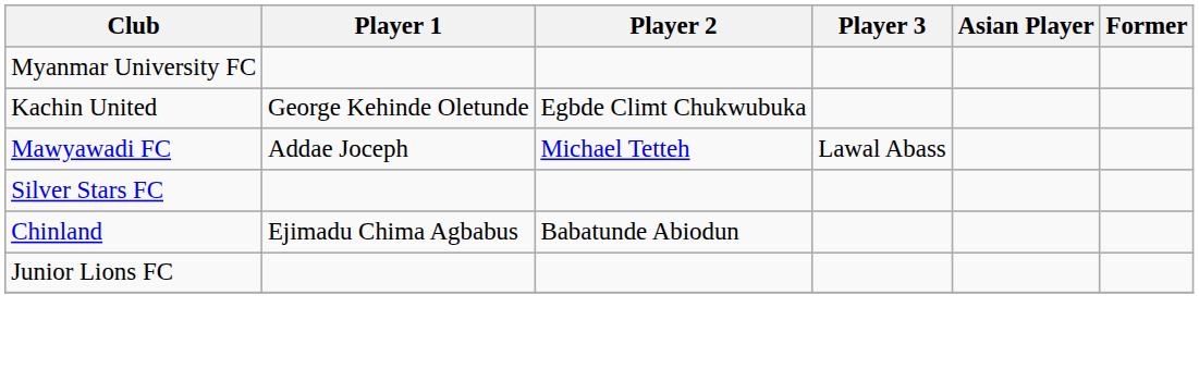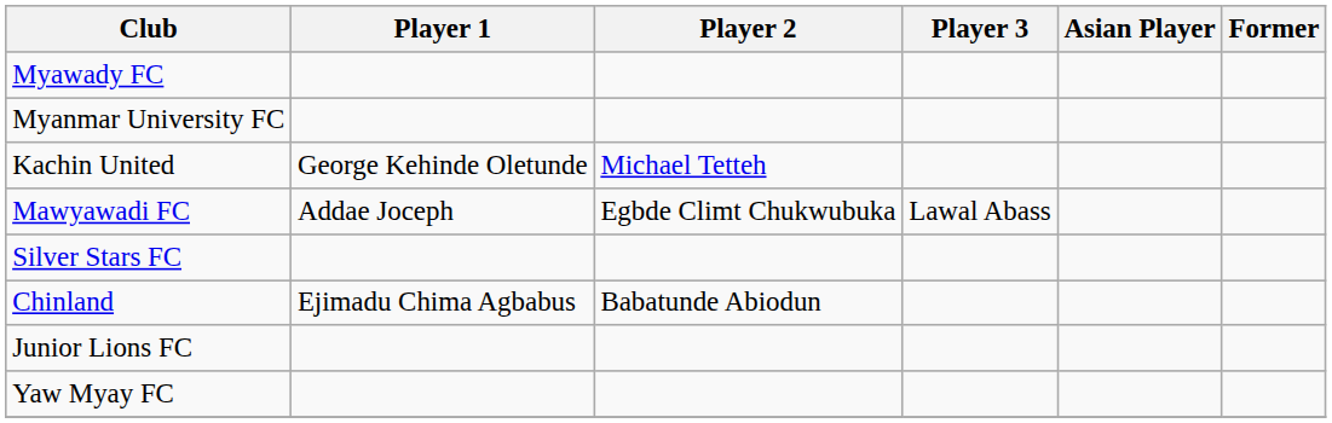+ row: Myawady FC
Kachin United | Player 2: Egbde Climt Chukwubuka -> Michael Tetteh
Mawyawadi FC | Player 2: Michael Tetteh -> Egbde Climt Chukwubuka
+ row: Yaw Myay FC
